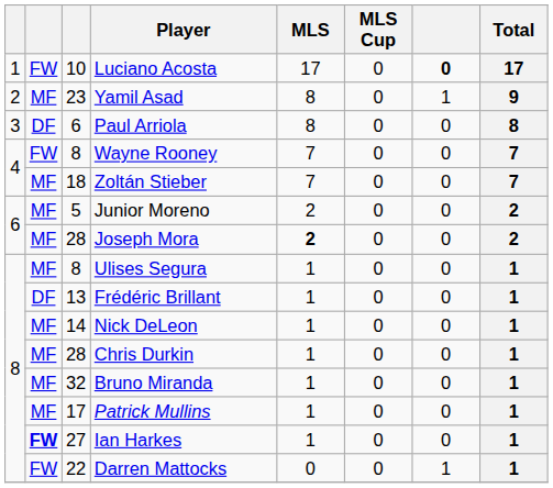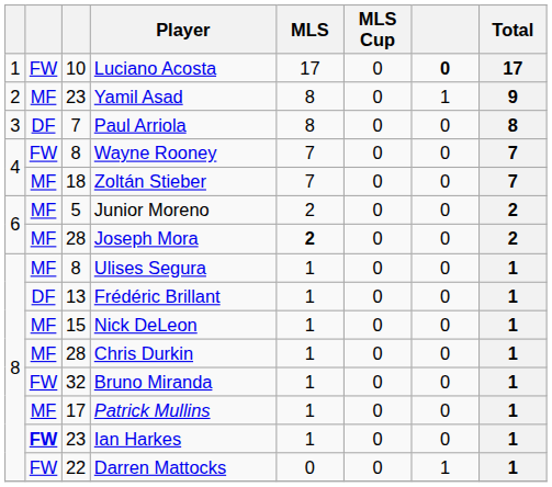Paul Arriola | column 3: 6 -> 7
Nick DeLeon | column 3: 14 -> 15
Bruno Miranda | column 2: MF -> FW
Ian Harkes | column 3: 27 -> 23
